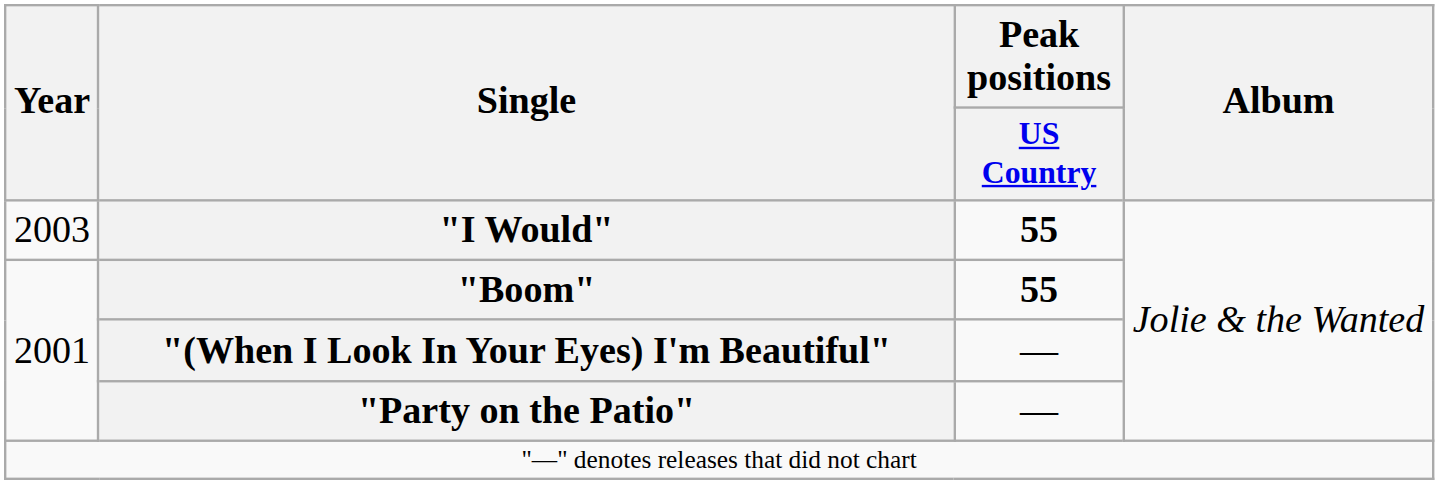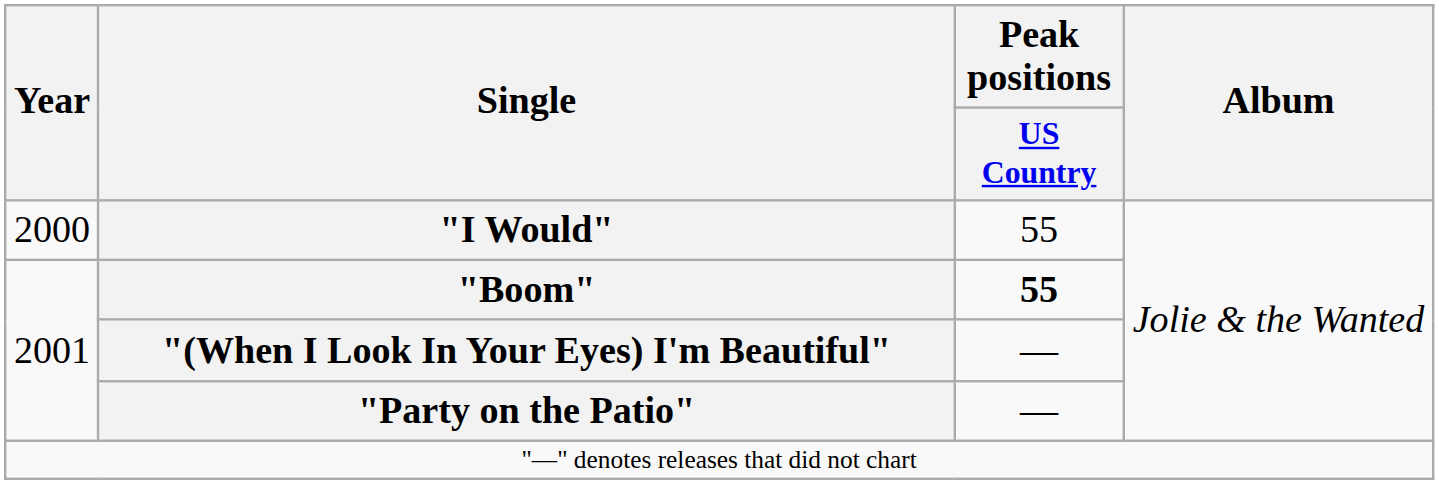"I Would" | Year: 2003 -> 2000
"I Would" | Peak positions / US Country: bold -> normal
